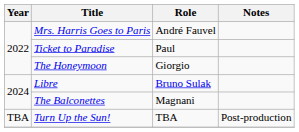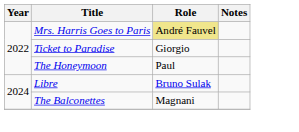Mrs. Harris Goes to Paris | Role: no background -> khaki background
Ticket to Paradise | Role: Paul -> Giorgio
The Honeymoon | Role: Giorgio -> Paul
- row: TBA | Turn Up the Sun! | TBA | Post-production
